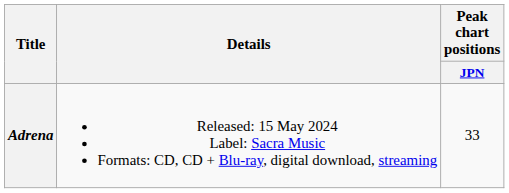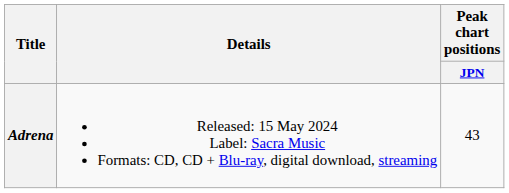Adrena | Peak chart positions / JPN: 33 -> 43
